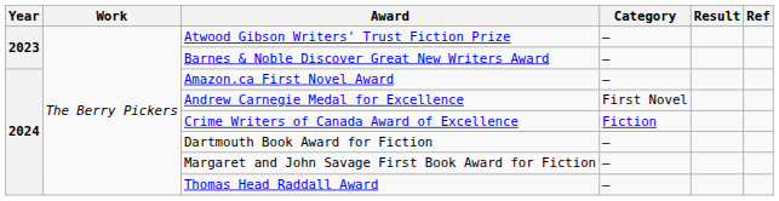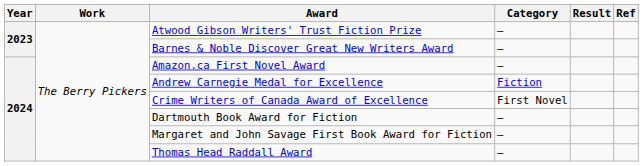Andrew Carnegie Medal for Excellence | Category: First Novel -> Fiction
Crime Writers of Canada Award of Excellence | Category: Fiction -> First Novel
